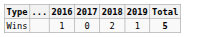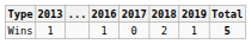+ column: 2013 | 1
